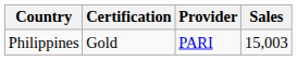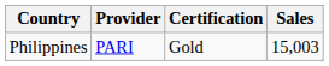columns swapped: Provider <-> Certification
